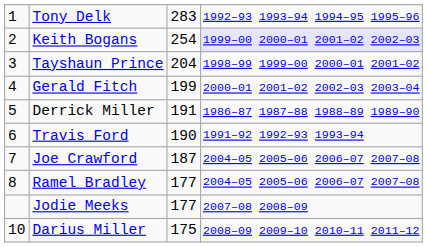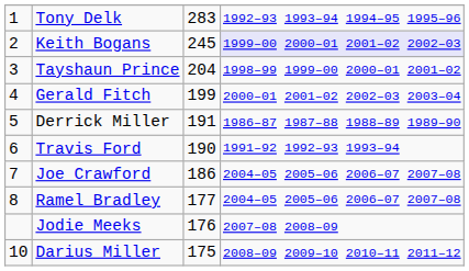Keith Bogans | column 3: 254 -> 245
Joe Crawford | column 3: 187 -> 186
Jodie Meeks | column 3: 177 -> 176
